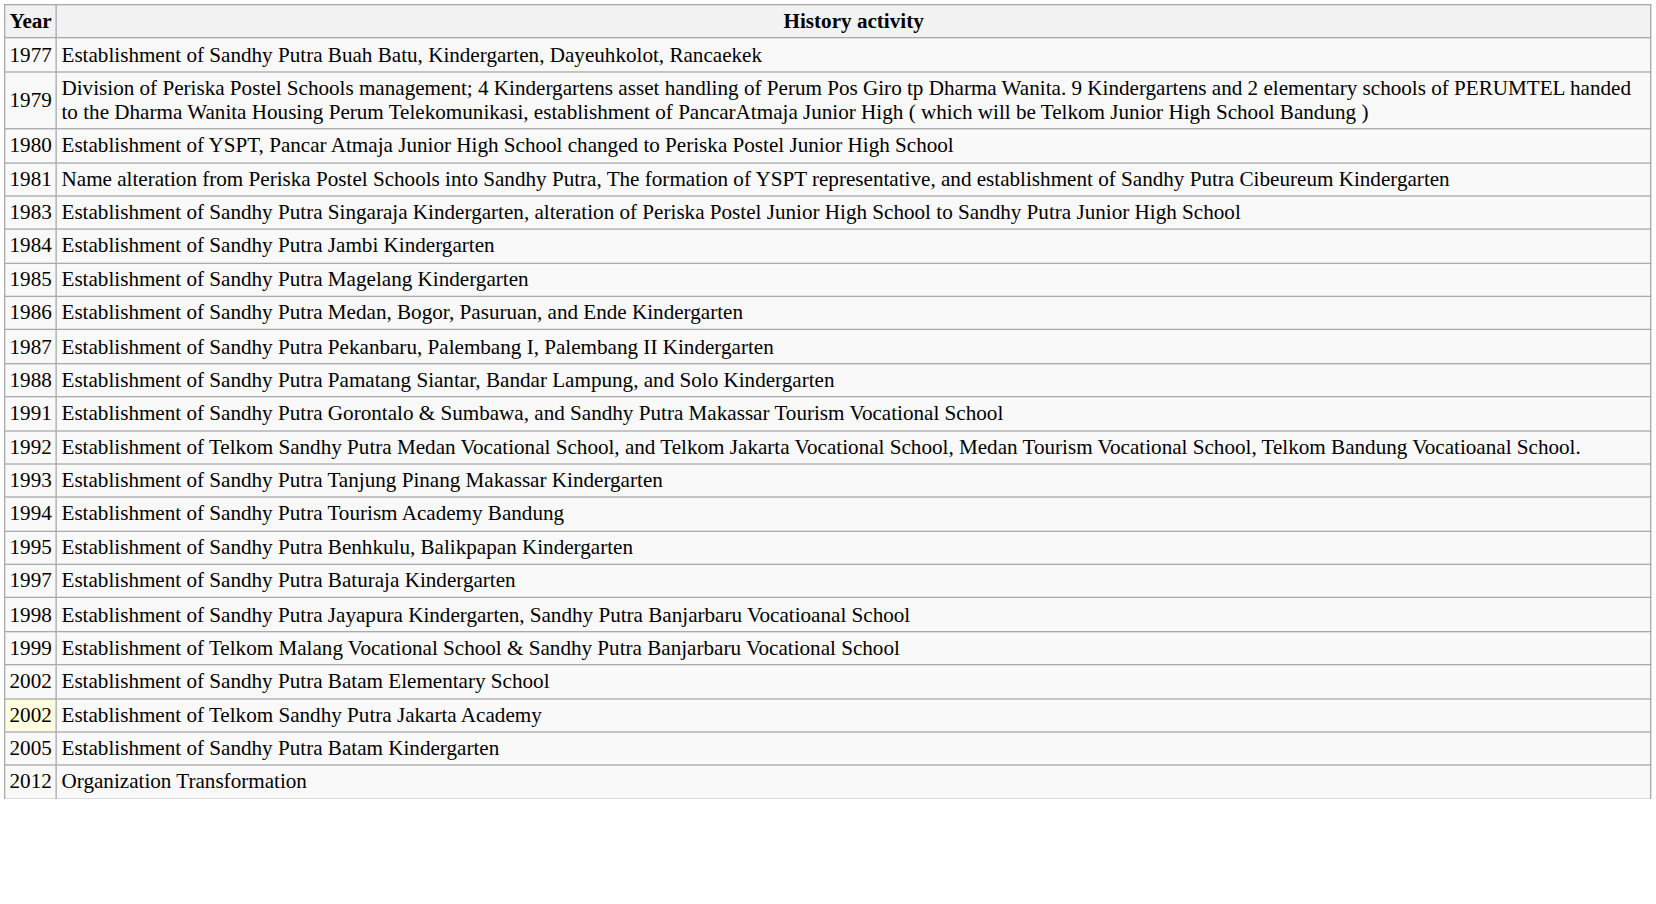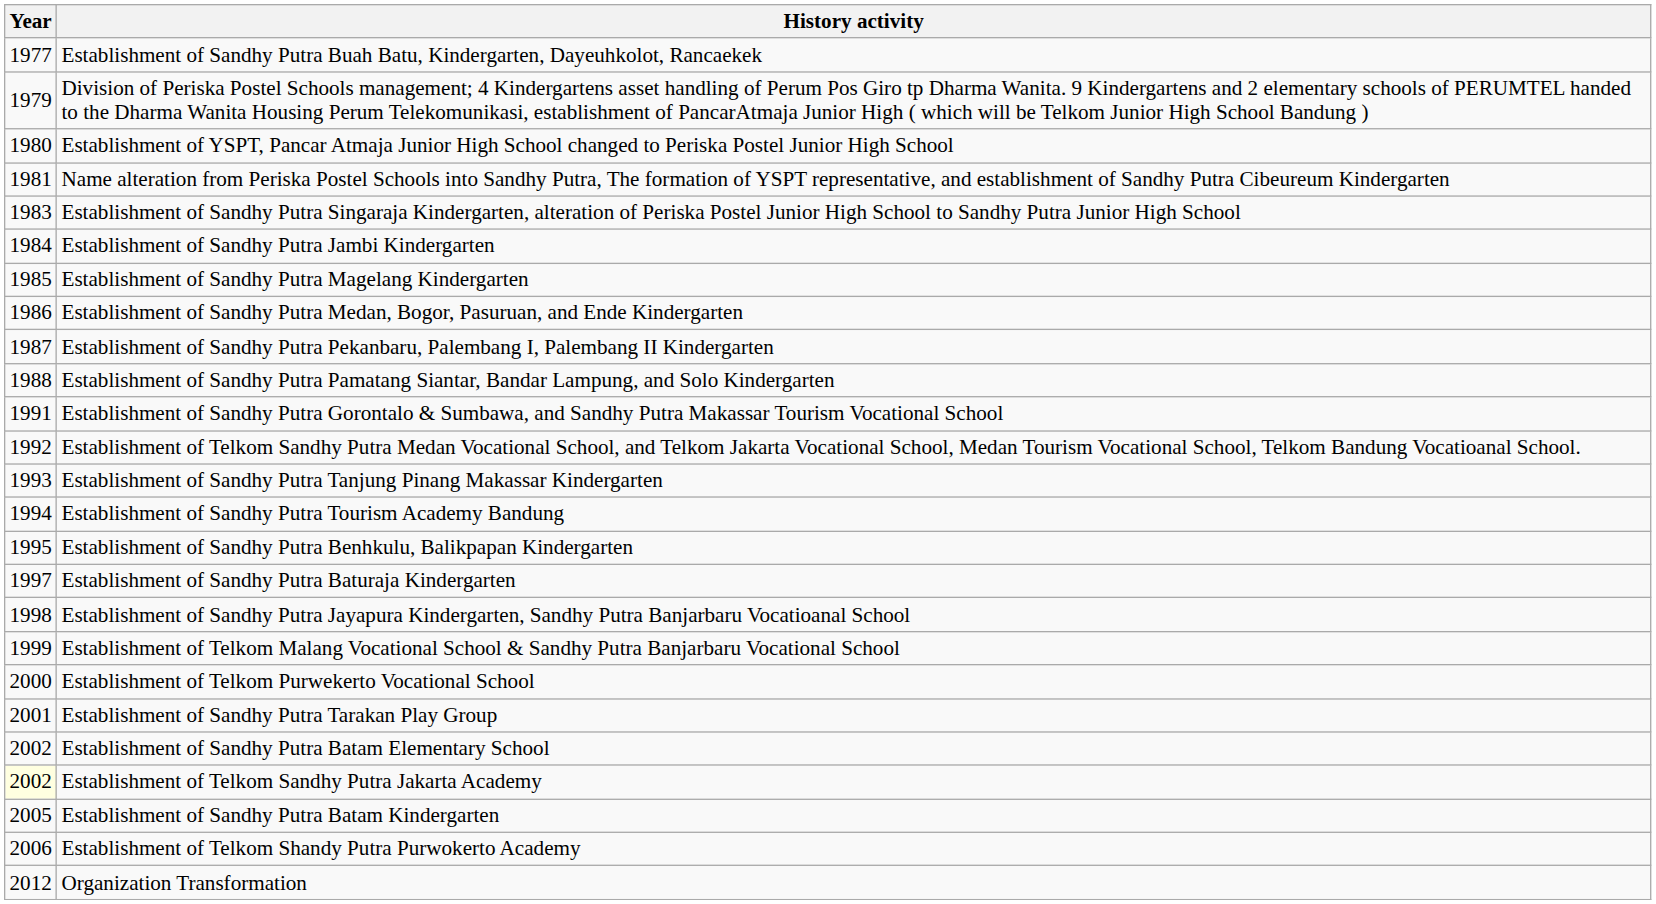+ row: 2000 | Establishment of Telkom Purwekerto Vocational School
+ row: 2001 | Establishment of Sandhy Putra Tarakan Play Group
+ row: 2006 | Establishment of Telkom Shandy Putra Purwokerto Academy
